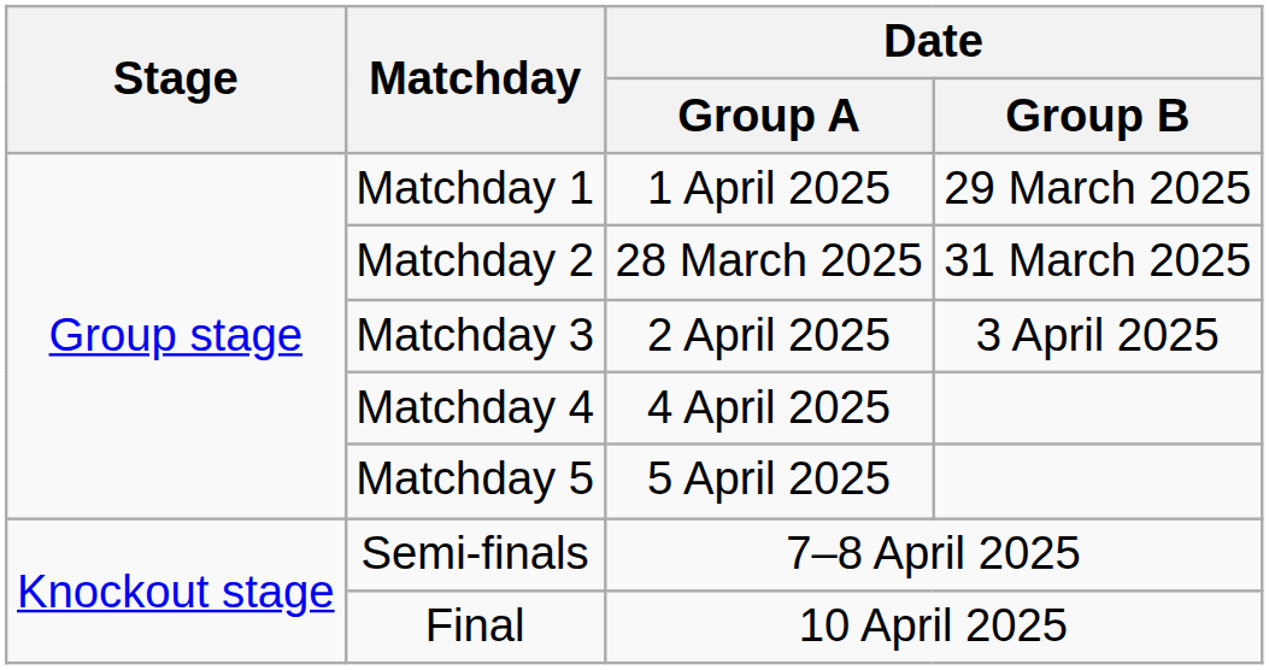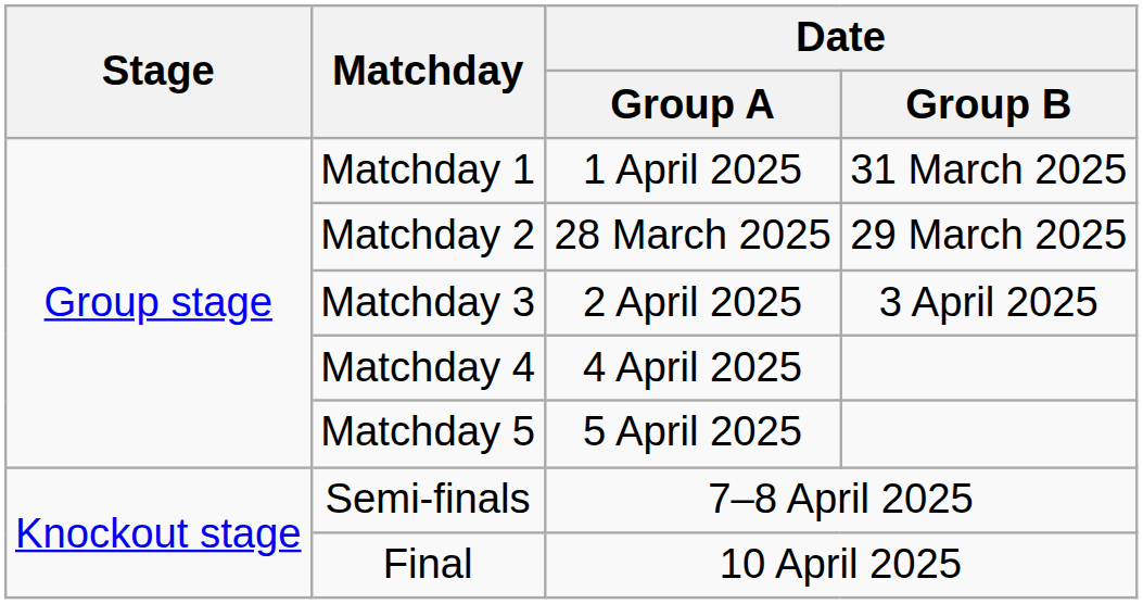Matchday 1 | Date / Group B: 29 March 2025 -> 31 March 2025
Matchday 2 | Date / Group B: 31 March 2025 -> 29 March 2025
